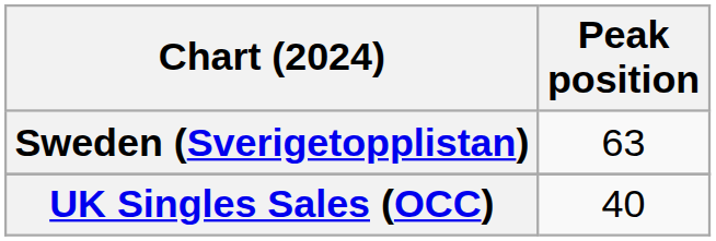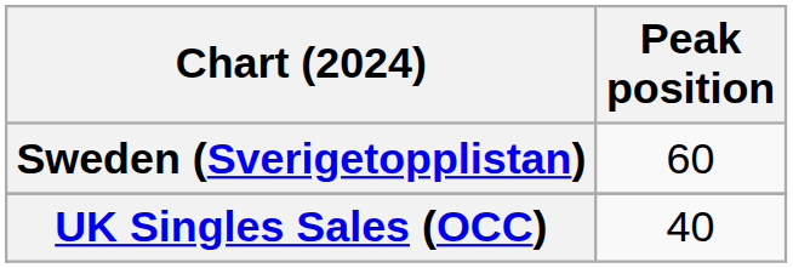Sweden (Sverigetopplistan) | Peak position: 63 -> 60
